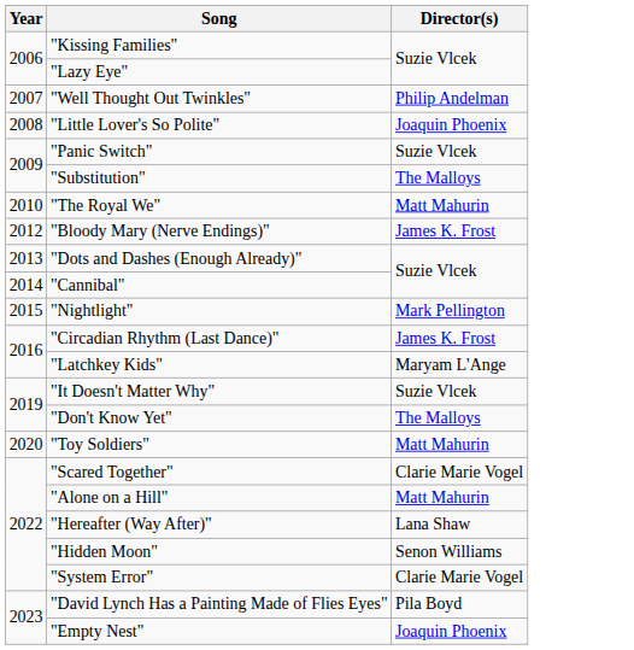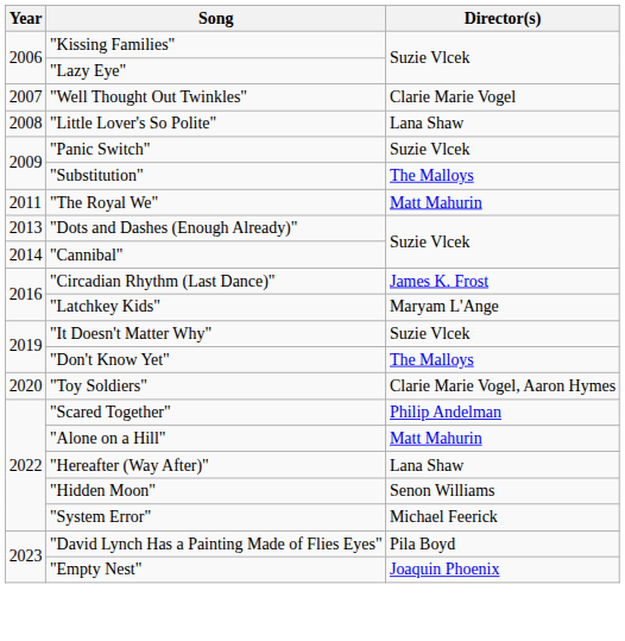"Well Thought Out Twinkles" | Director(s): Philip Andelman -> Clarie Marie Vogel
"Little Lover's So Polite" | Director(s): Joaquin Phoenix -> Lana Shaw
"The Royal We" | Year: 2010 -> 2011
- row: 2012 | "Bloody Mary (Nerve Endings)" | James K. Frost
- row: 2015 | "Nightlight" | Mark Pellington
"Toy Soldiers" | Director(s): Matt Mahurin -> Clarie Marie Vogel, Aaron Hymes
"Scared Together" | Director(s): Clarie Marie Vogel -> Philip Andelman
"System Error" | Director(s): Clarie Marie Vogel -> Michael Feerick
